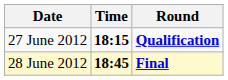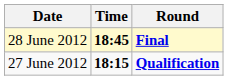rows swapped: 27 June 2012 <-> 28 June 2012
